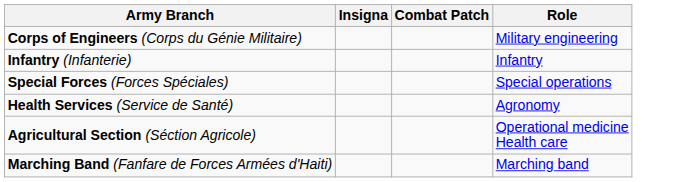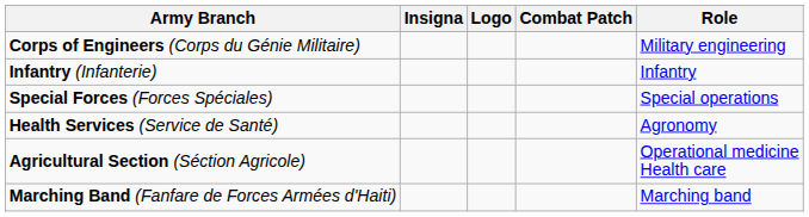+ column: Logo
